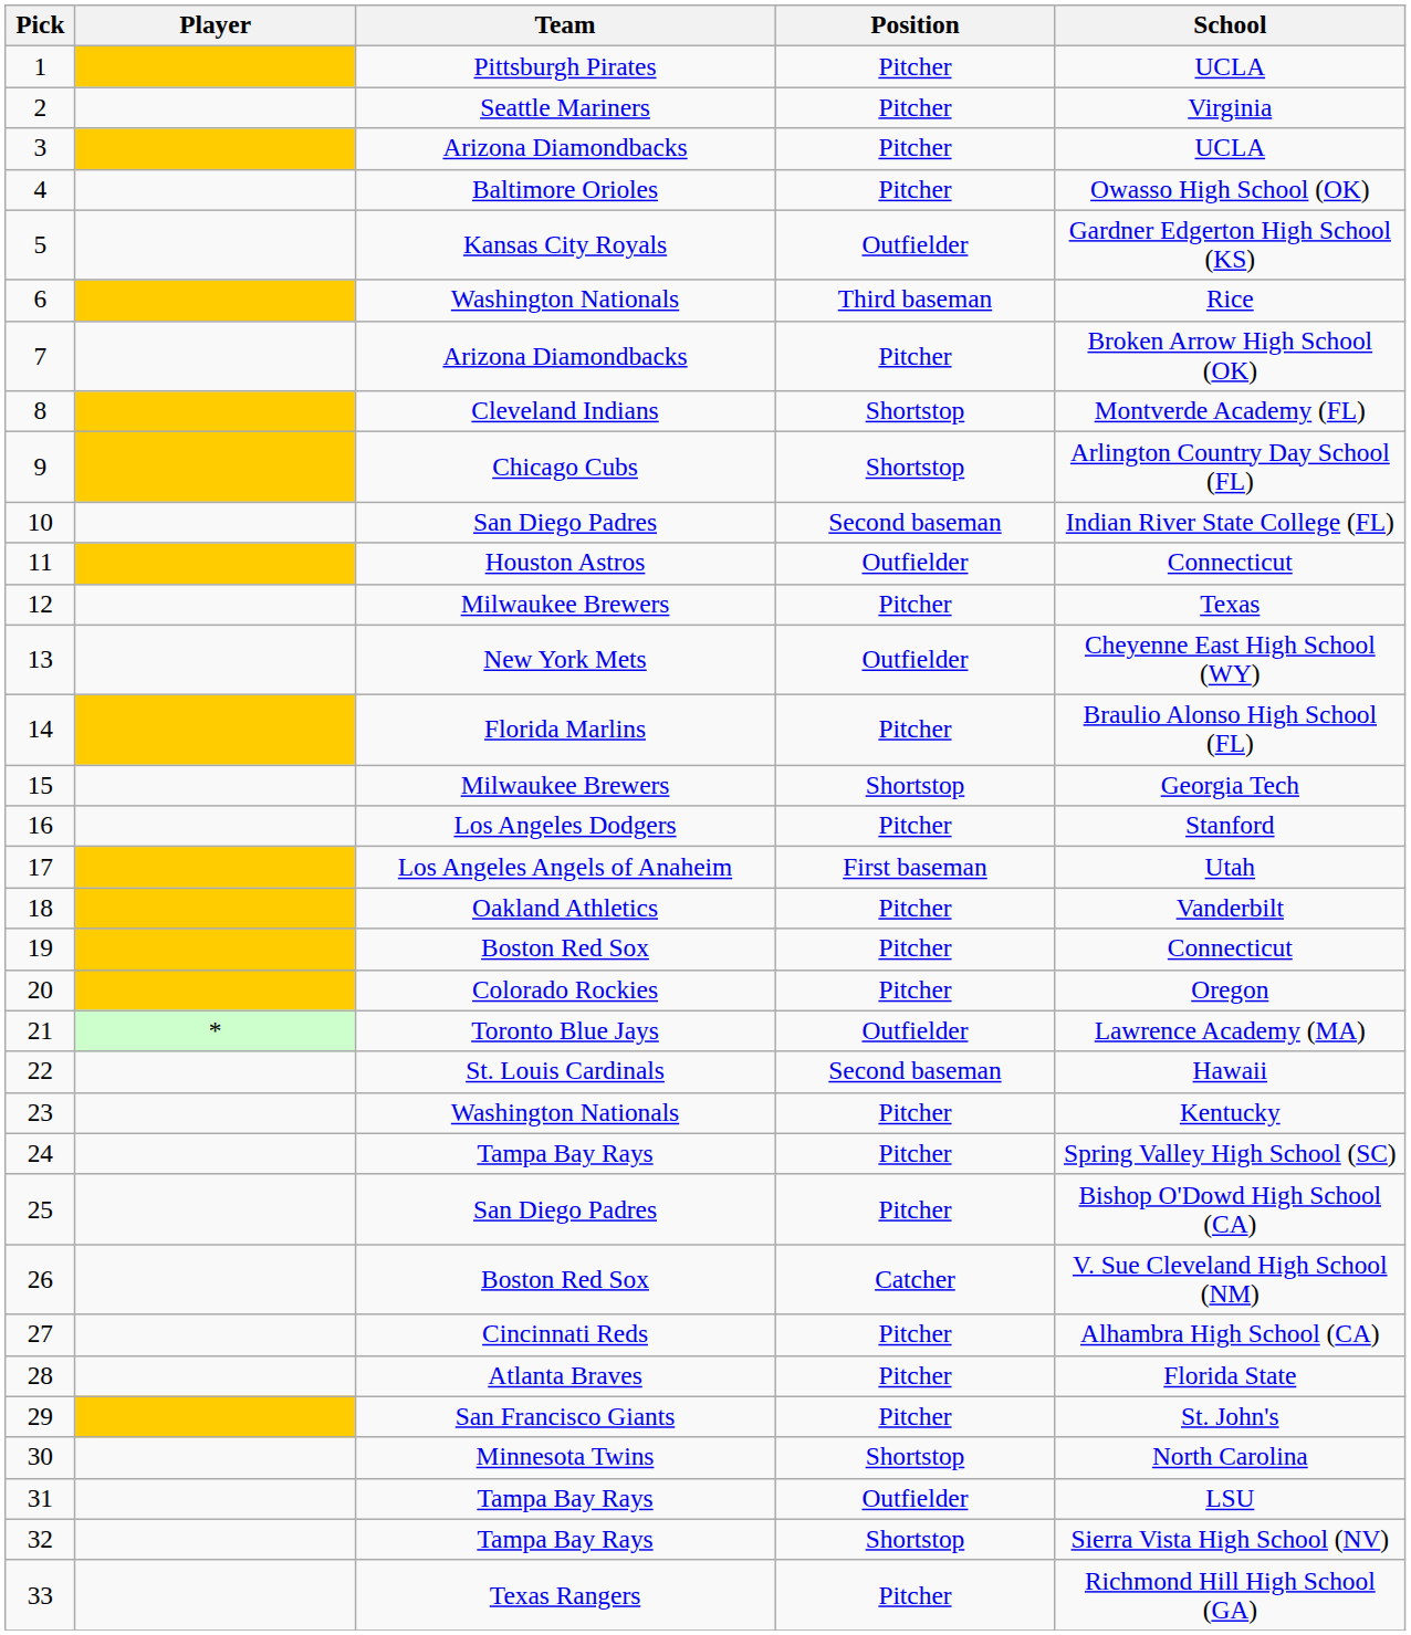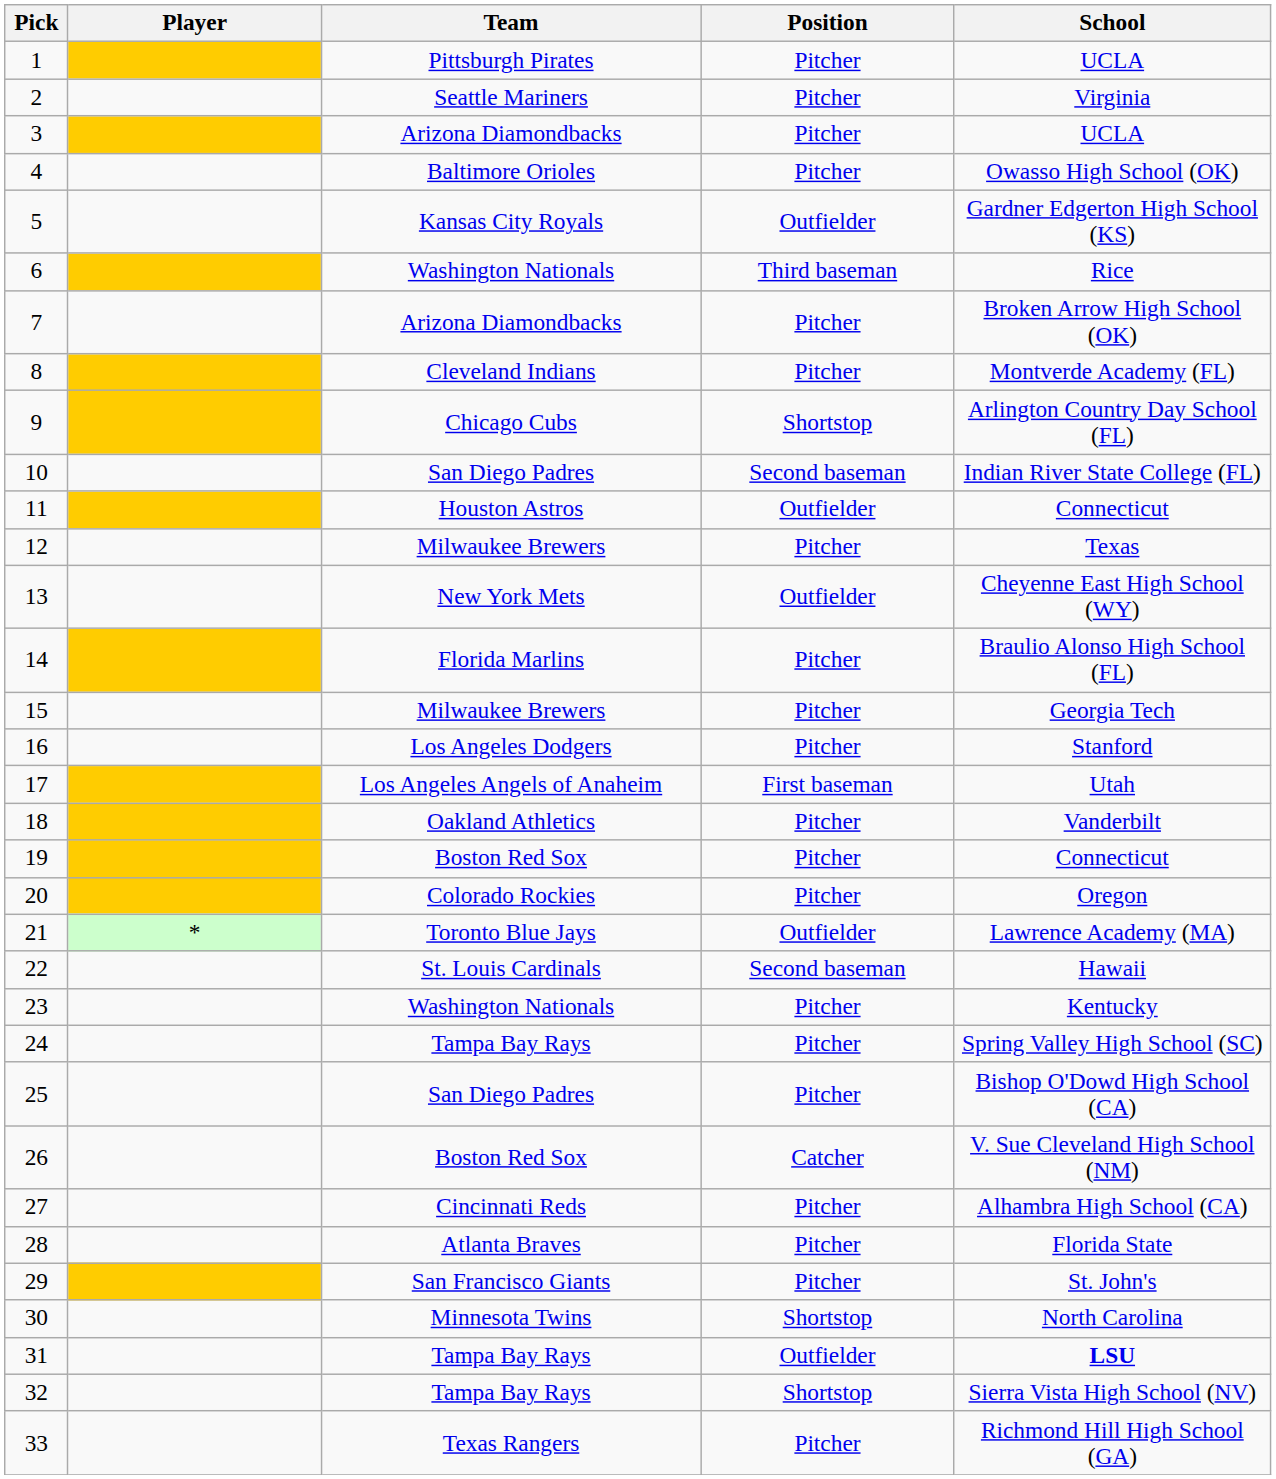8 | Position: Shortstop -> Pitcher
15 | Position: Shortstop -> Pitcher
31 | School: normal -> bold
